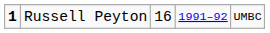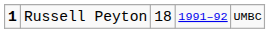Russell Peyton | column 3: 16 -> 18
